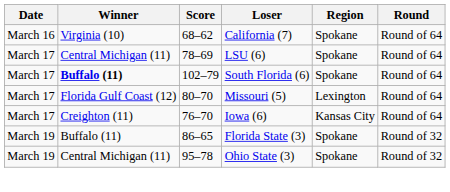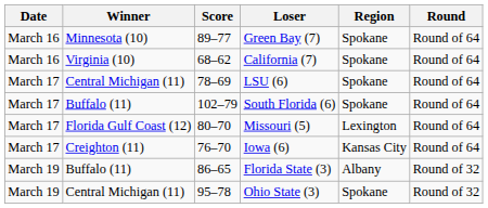+ row: March 16 | Minnesota (10) | 89–77 | Green Bay (7) | Spokane | Round of 64
South Florida (6) | Winner: bold -> normal
Florida State (3) | Region: Spokane -> Albany
